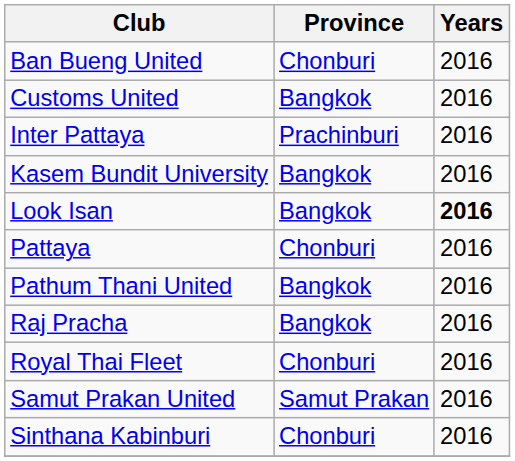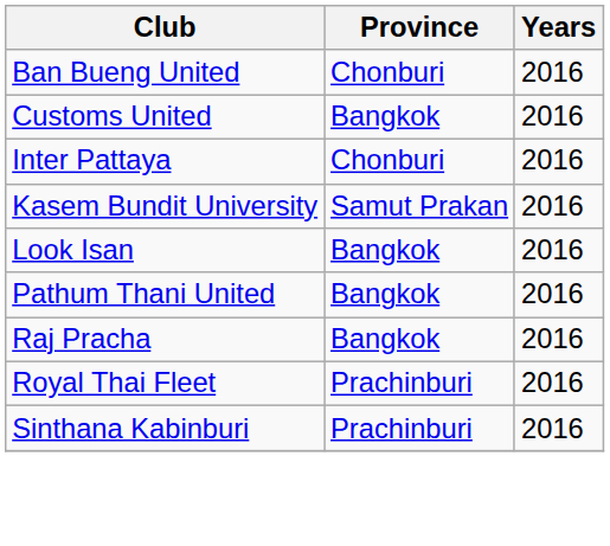Inter Pattaya | Province: Prachinburi -> Chonburi
Kasem Bundit University | Province: Bangkok -> Samut Prakan
Look Isan | Years: bold -> normal
- row: Pattaya | Chonburi | 2016
Royal Thai Fleet | Province: Chonburi -> Prachinburi
- row: Samut Prakan United | Samut Prakan | 2016
Sinthana Kabinburi | Province: Chonburi -> Prachinburi
